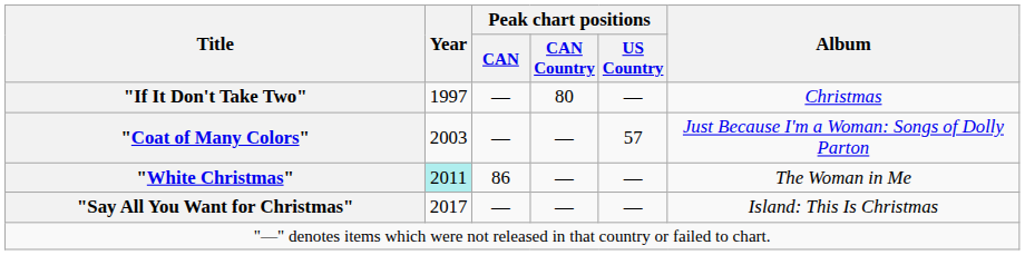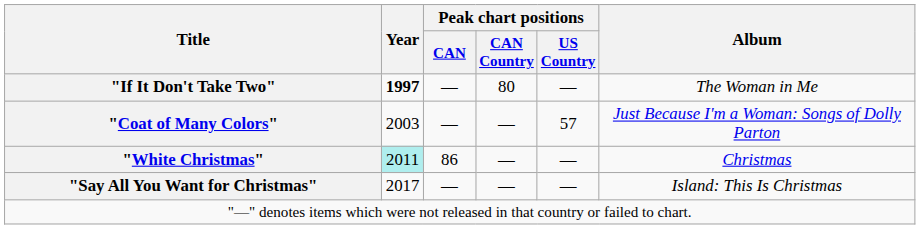"If It Don't Take Two" | Year: normal -> bold
"If It Don't Take Two" | Album: Christmas -> The Woman in Me
"White Christmas" | Album: The Woman in Me -> Christmas
